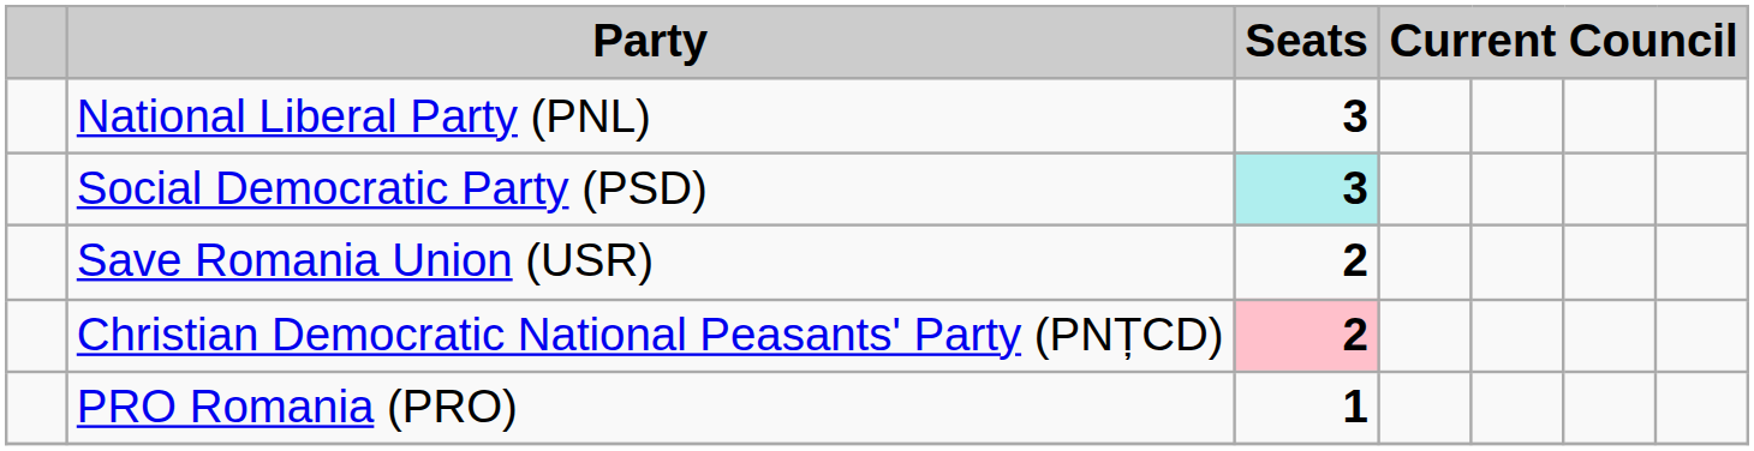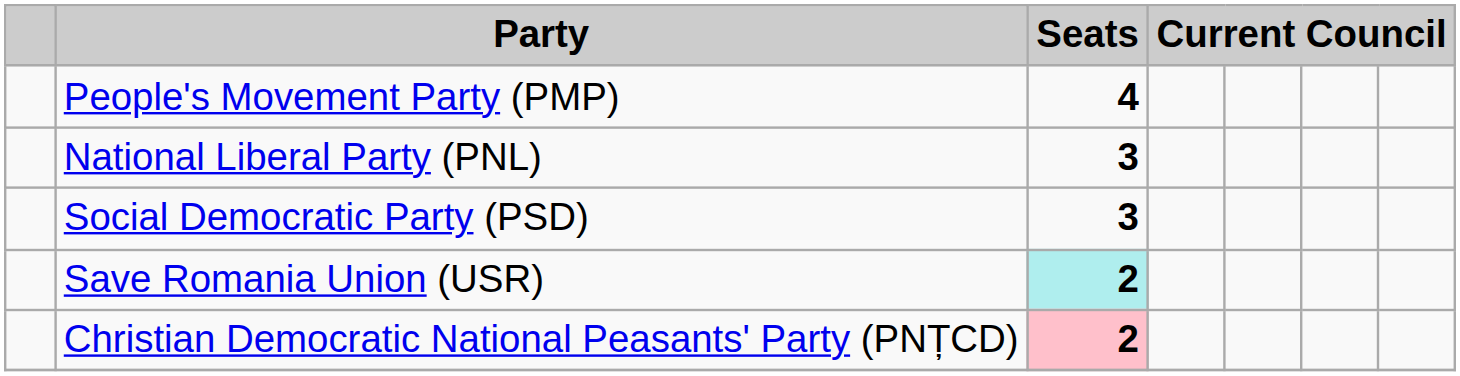+ row: People's Movement Party (PMP) | 4
Social Democratic Party (PSD) | Seats: paleturquoise background -> no background
Save Romania Union (USR) | Seats: no background -> paleturquoise background
- row: PRO Romania (PRO) | 1
